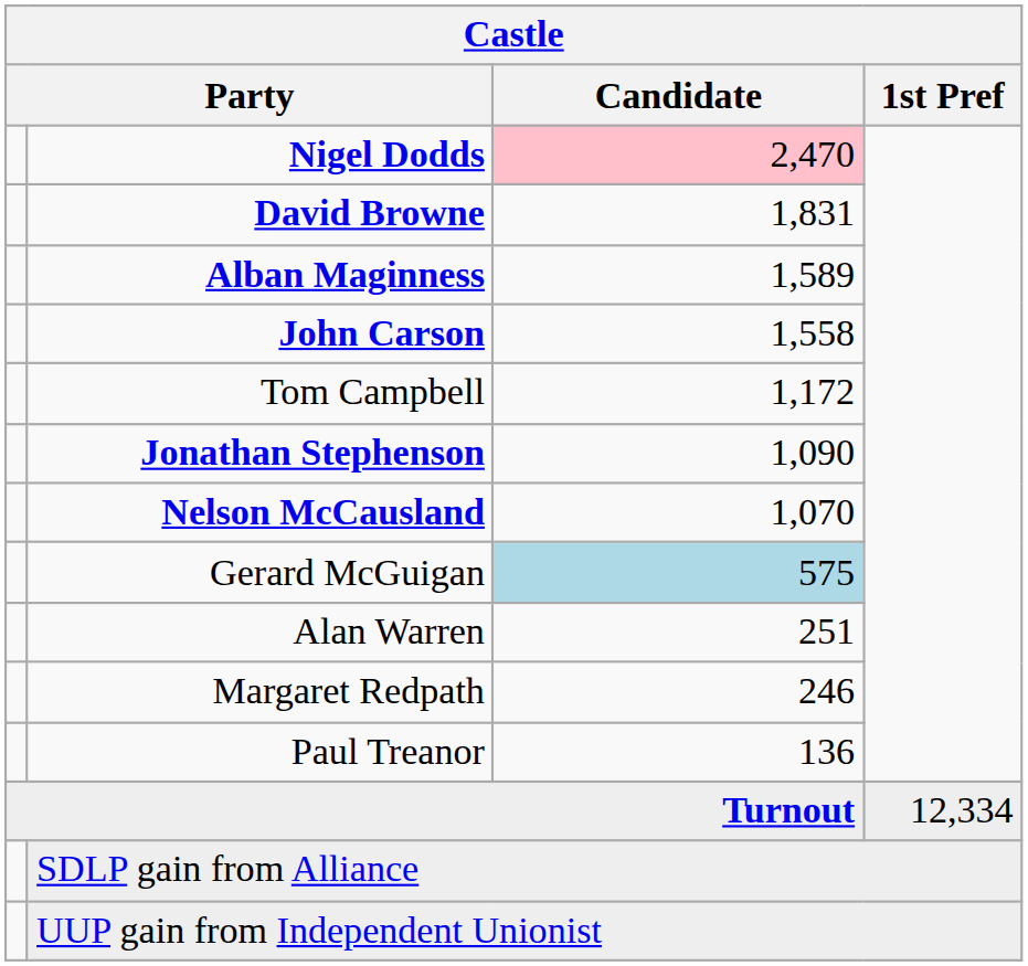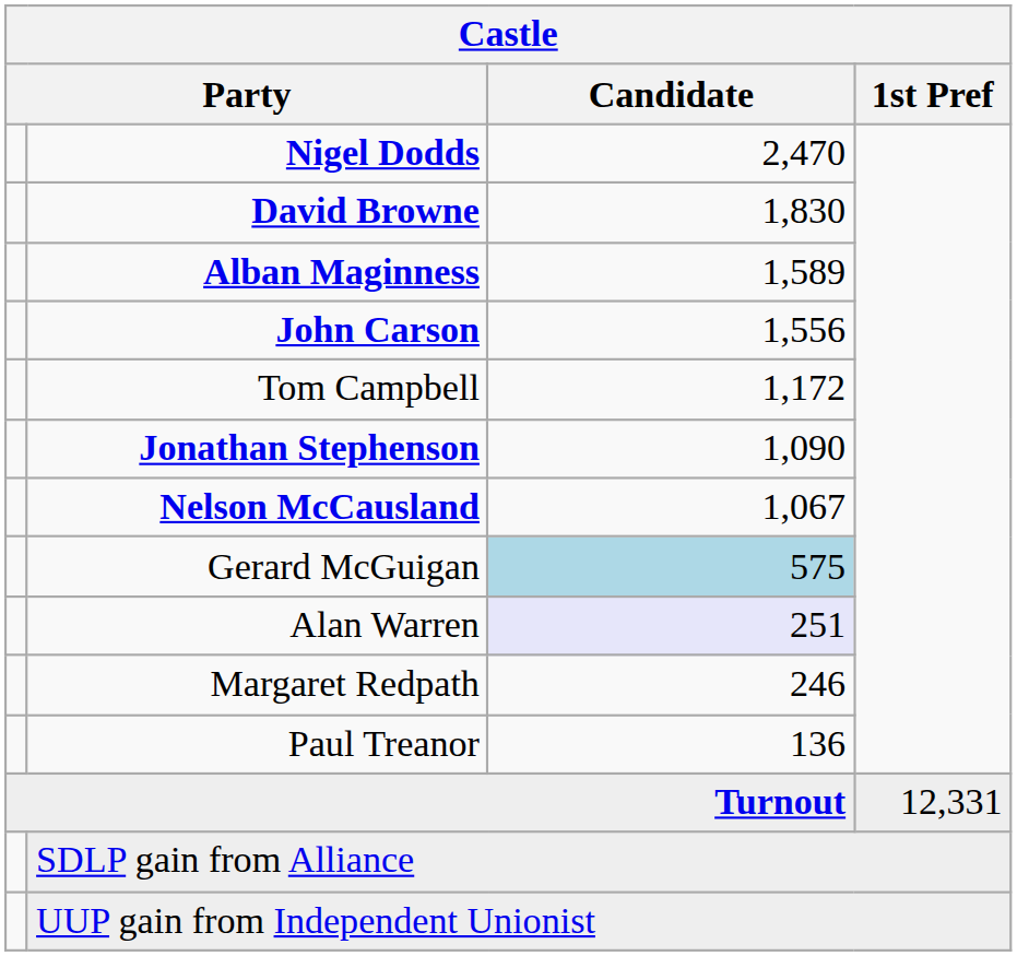Nigel Dodds | Candidate: pink background -> no background
David Browne | Candidate: 1,831 -> 1,830
John Carson | Candidate: 1,558 -> 1,556
Nelson McCausland | Candidate: 1,070 -> 1,067
Alan Warren | Candidate: no background -> lavender background
Turnout | 1st Pref: 12,334 -> 12,331
